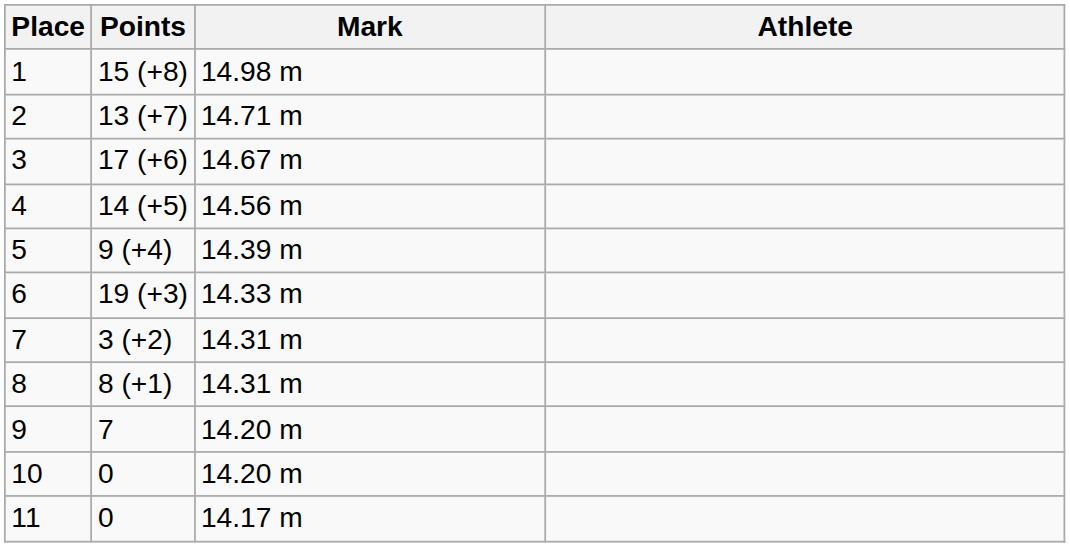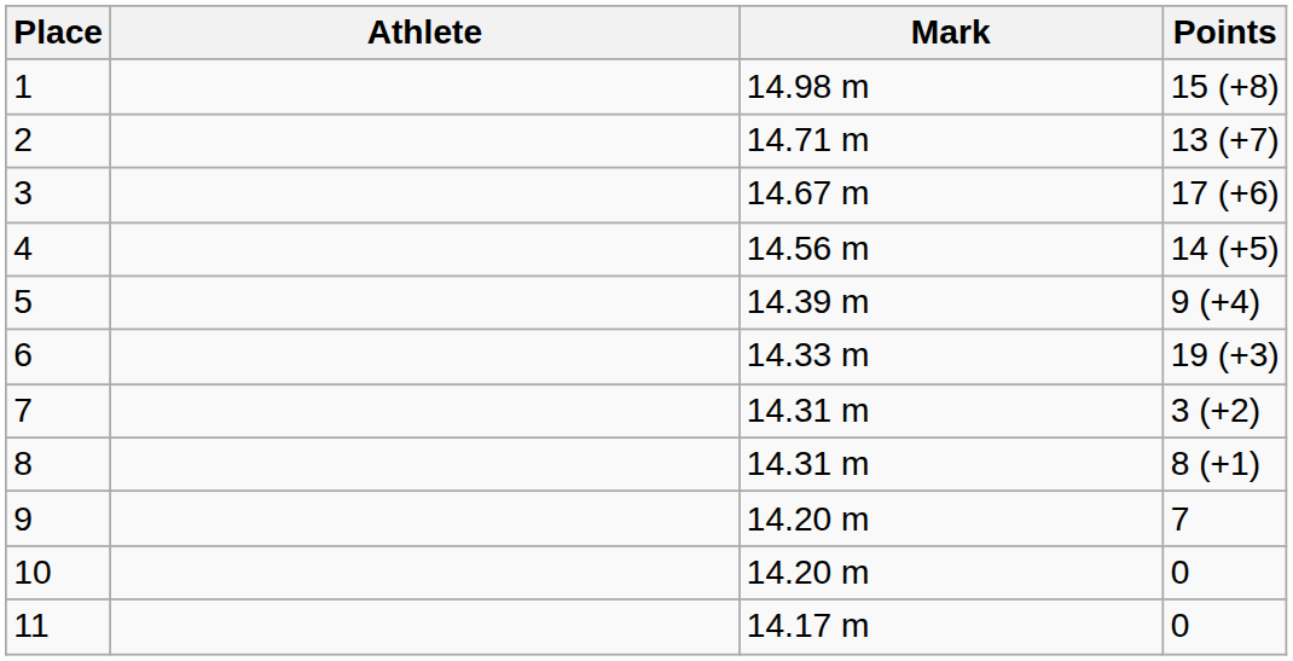columns swapped: Athlete <-> Points
